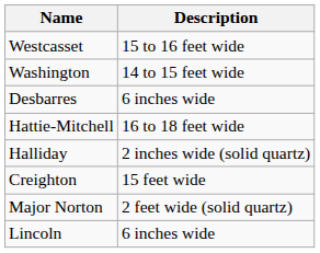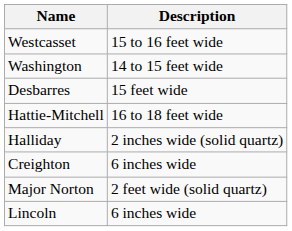Desbarres | Description: 6 inches wide -> 15 feet wide
Creighton | Description: 15 feet wide -> 6 inches wide
